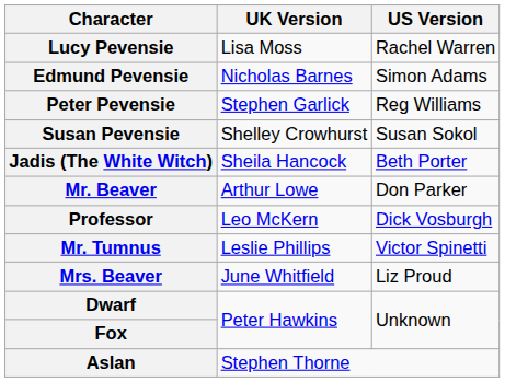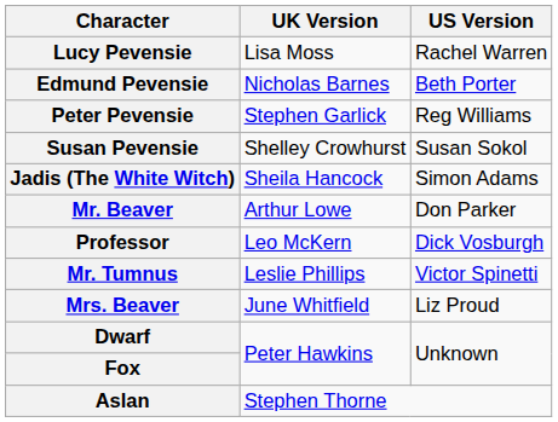Edmund Pevensie | US Version: Simon Adams -> Beth Porter
Jadis (The White Witch) | US Version: Beth Porter -> Simon Adams
